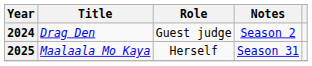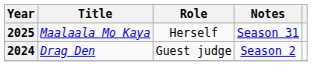rows swapped: 2024 <-> 2025
